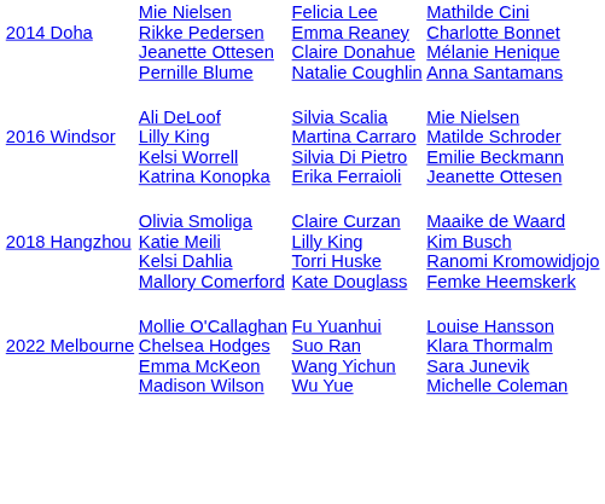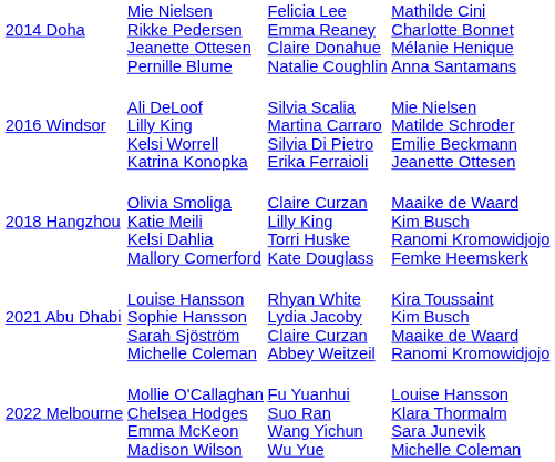+ row: 2021 Abu Dhabi | Louise Hansson Sophie Hansson Sarah Sjöström Michelle Coleman | Rhyan White Lydia Jacoby Claire Curzan Abbey Weitzeil | Kira Toussaint Kim Busch Maaike de Waard Ranomi Kromowidjojo
